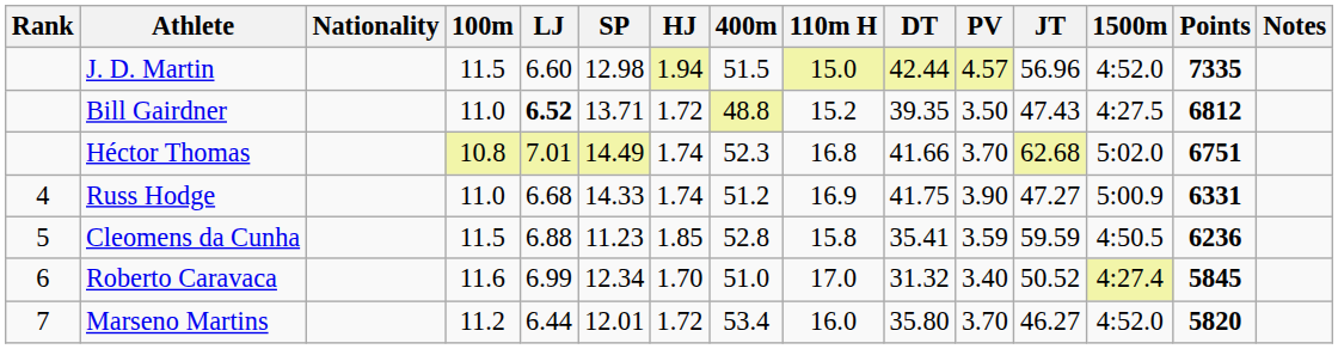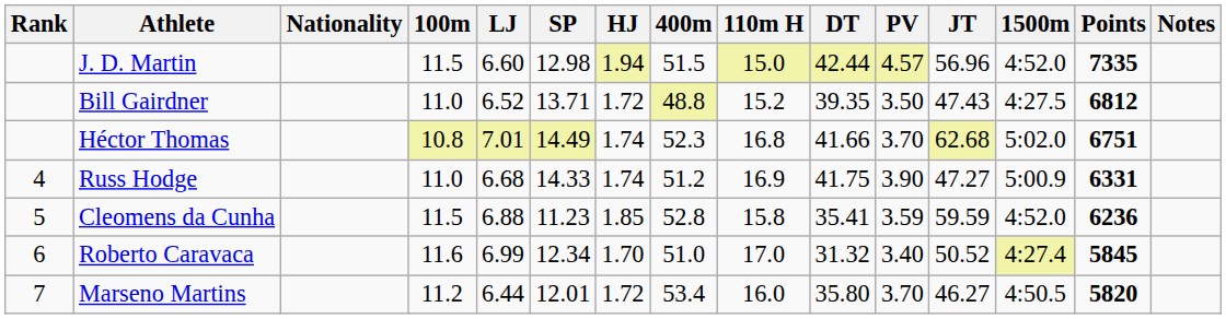Bill Gairdner | LJ: bold -> normal
Cleomens da Cunha | 1500m: 4:50.5 -> 4:52.0
Marseno Martins | 1500m: 4:52.0 -> 4:50.5
